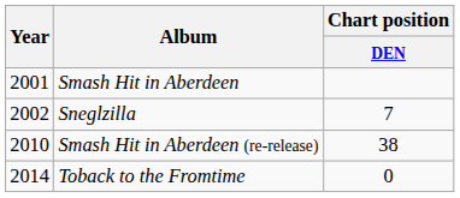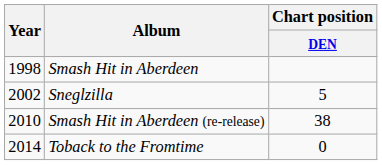Smash Hit in Aberdeen | Year: 2001 -> 1998
Sneglzilla | Chart position / DEN: 7 -> 5
